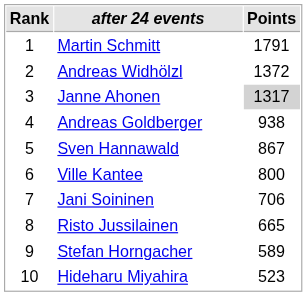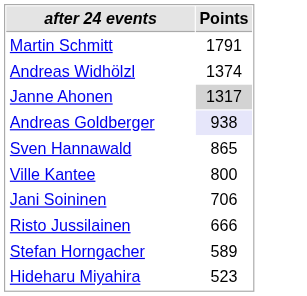- column: Rank | 1 | 2 | 3 | 4 | 5 | 6 | 7 | 8 | 9 | 10
Andreas Widhölzl | Points: 1372 -> 1374
Andreas Goldberger | Points: no background -> lavender background
Sven Hannawald | Points: 867 -> 865
Risto Jussilainen | Points: 665 -> 666
